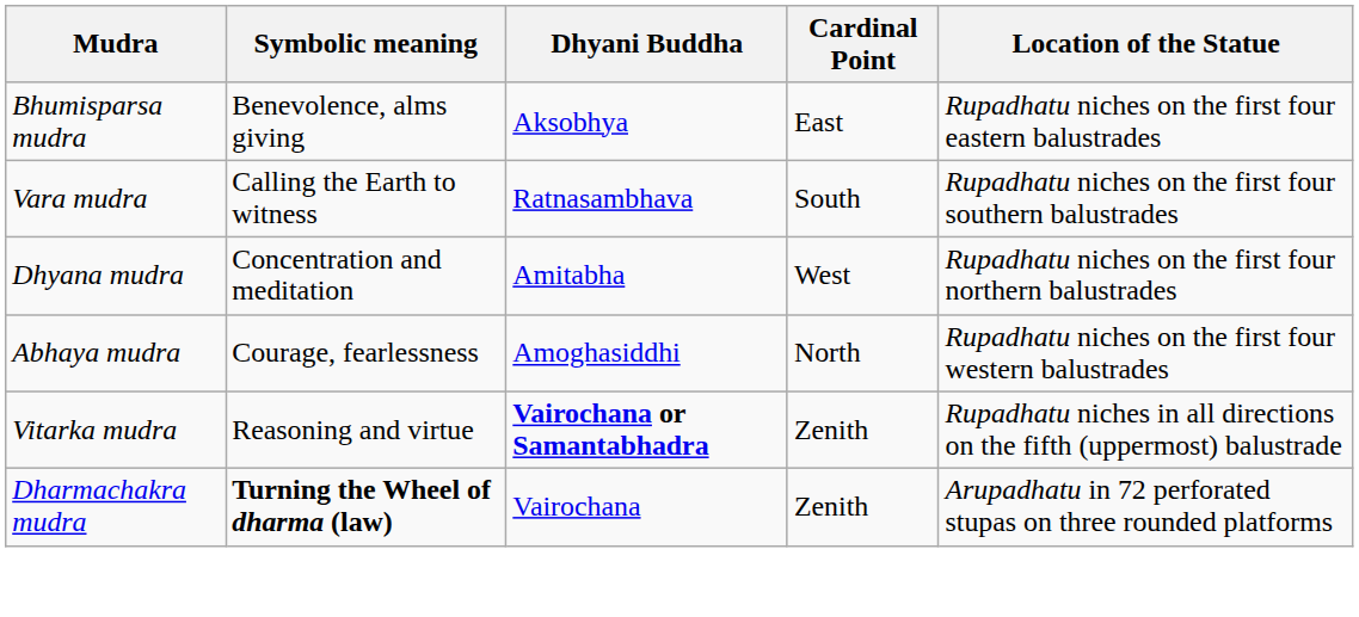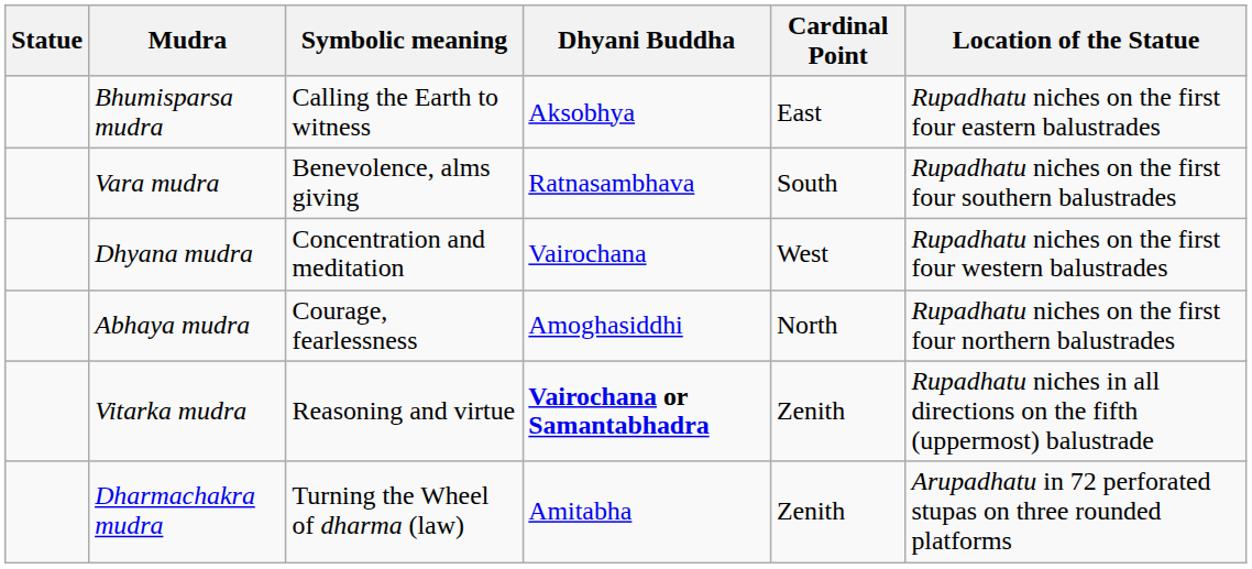+ column: Statue
Bhumisparsa mudra | Symbolic meaning: Benevolence, alms giving -> Calling the Earth to witness
Vara mudra | Symbolic meaning: Calling the Earth to witness -> Benevolence, alms giving
Dhyana mudra | Dhyani Buddha: Amitabha -> Vairochana
Dhyana mudra | Location of the Statue: Rupadhatu niches on the first four northern balustrades -> Rupadhatu niches on the first four western balustrades
Abhaya mudra | Location of the Statue: Rupadhatu niches on the first four western balustrades -> Rupadhatu niches on the first four northern balustrades
Dharmachakra mudra | Symbolic meaning: bold -> normal
Dharmachakra mudra | Dhyani Buddha: Vairochana -> Amitabha
